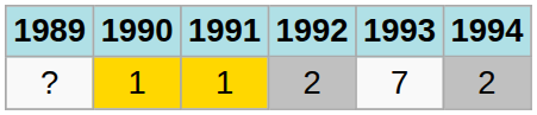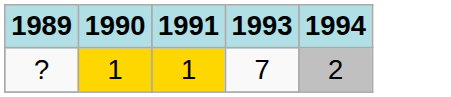- column: 1992 | 2
